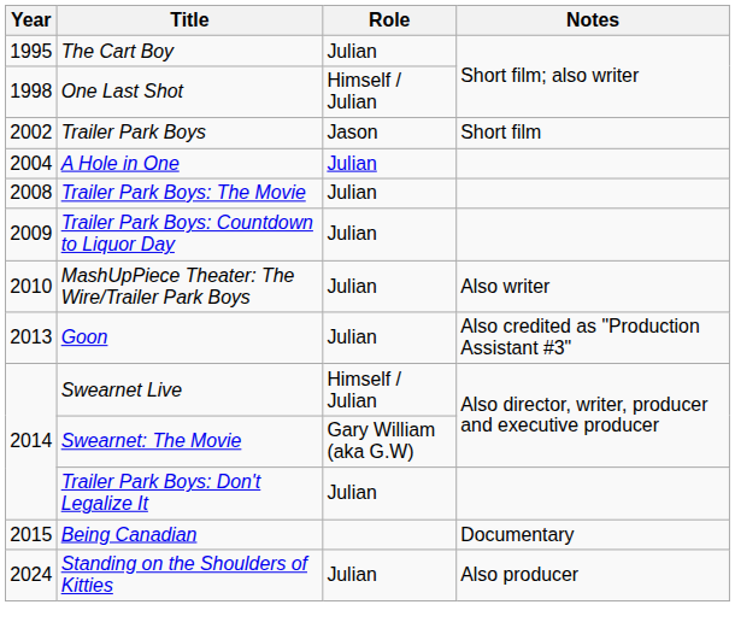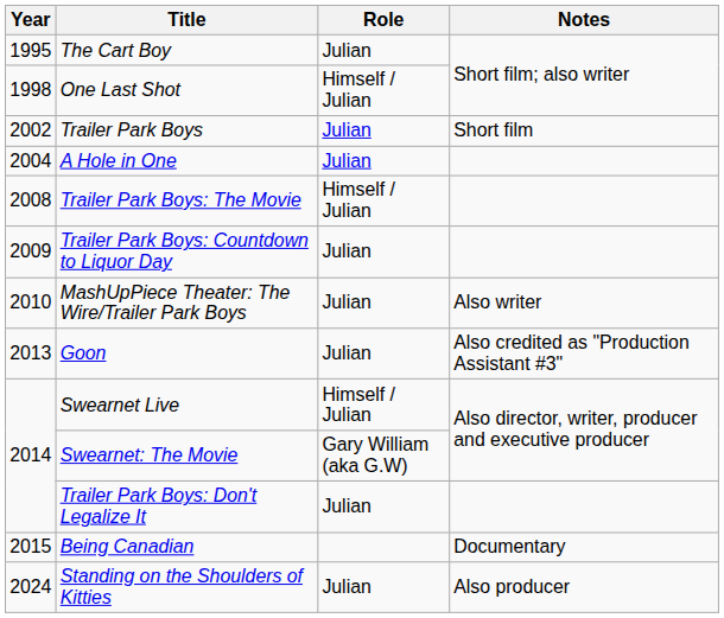Trailer Park Boys | Role: Jason -> Julian
Trailer Park Boys: The Movie | Role: Julian -> Himself / Julian
